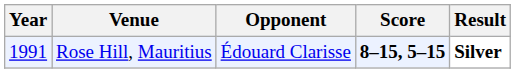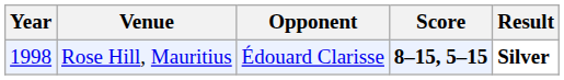Rose Hill, Mauritius | Year: 1991 -> 1998
